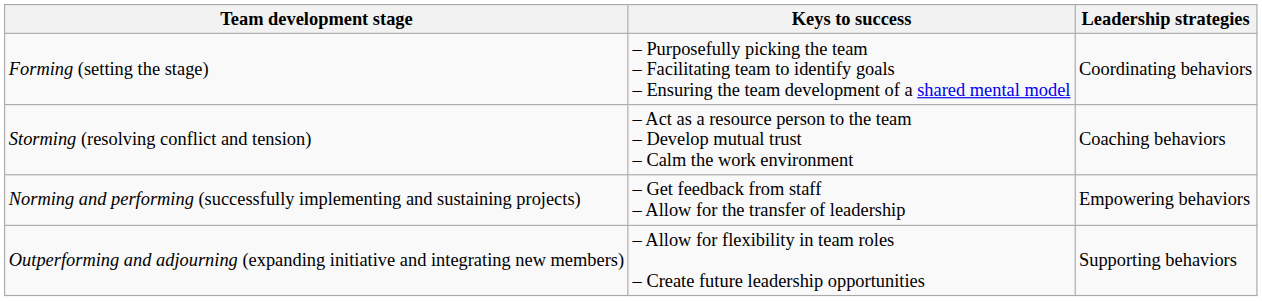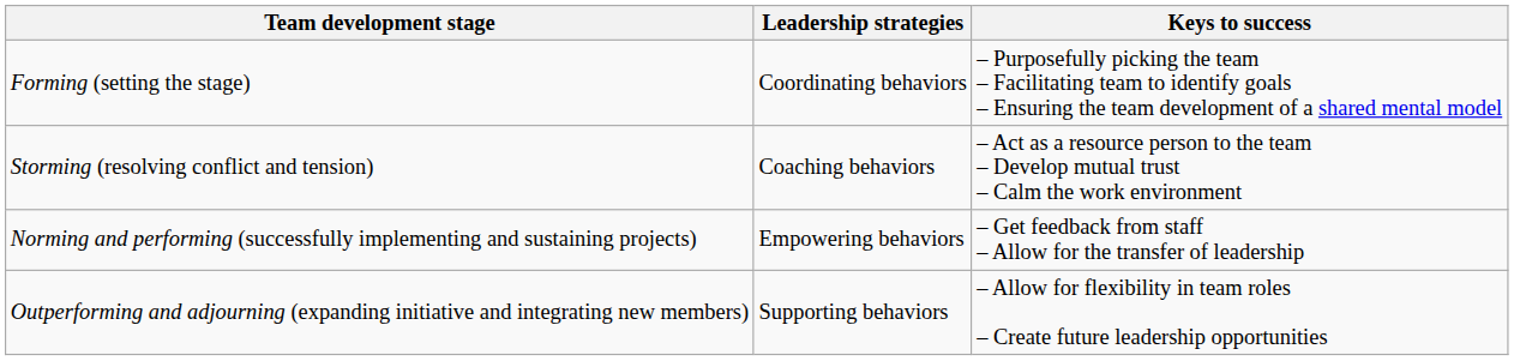columns swapped: Leadership strategies <-> Keys to success
